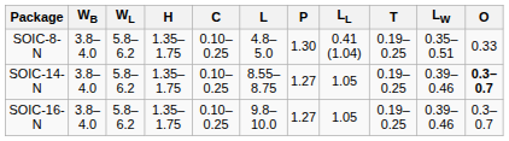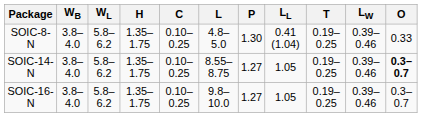SOIC-8-N | LW: 0.35–0.51 -> 0.39–0.46
